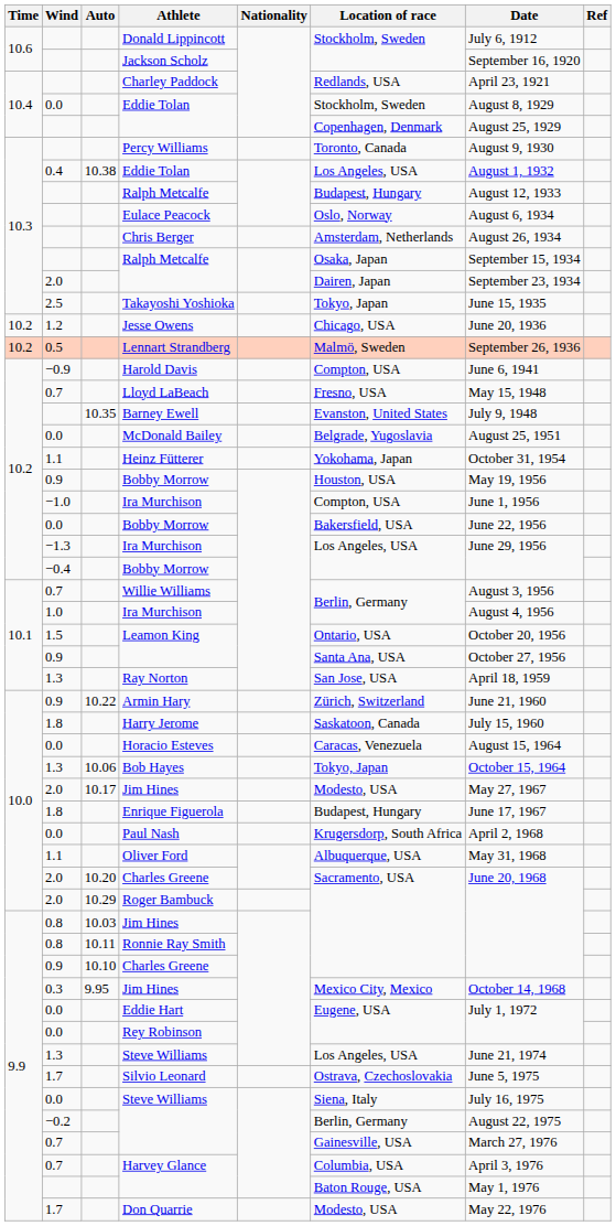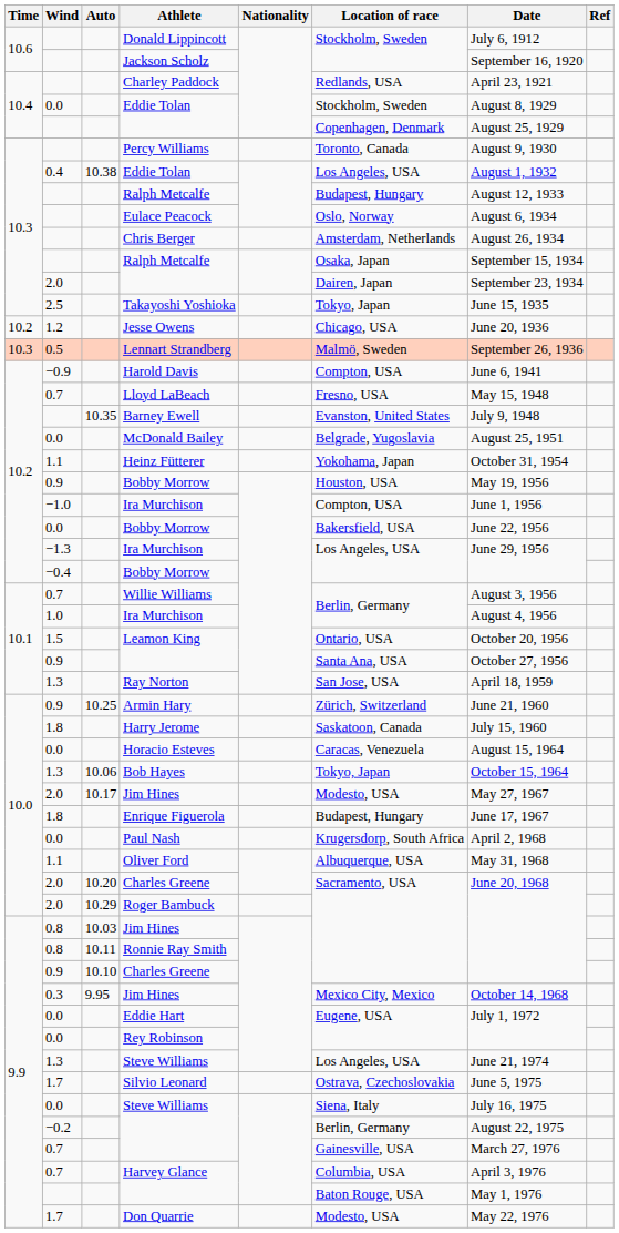Lennart Strandberg | Time: 10.2 -> 10.3
Armin Hary | Auto: 10.22 -> 10.25
